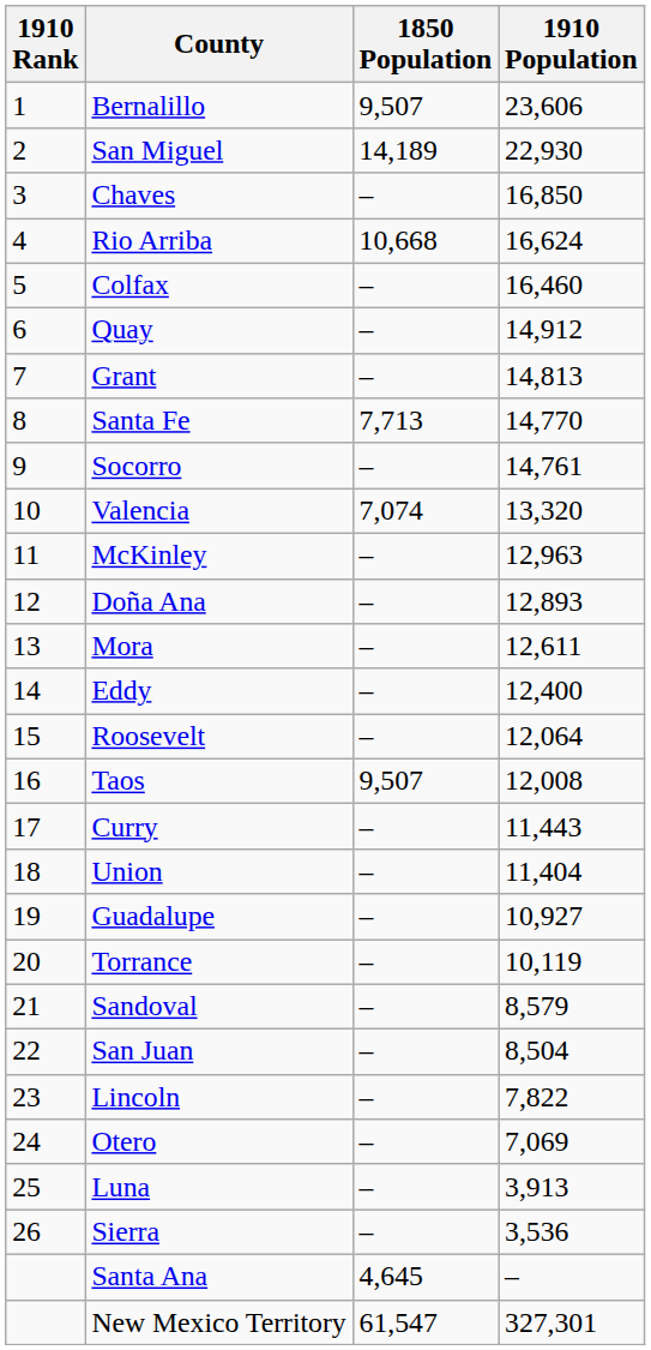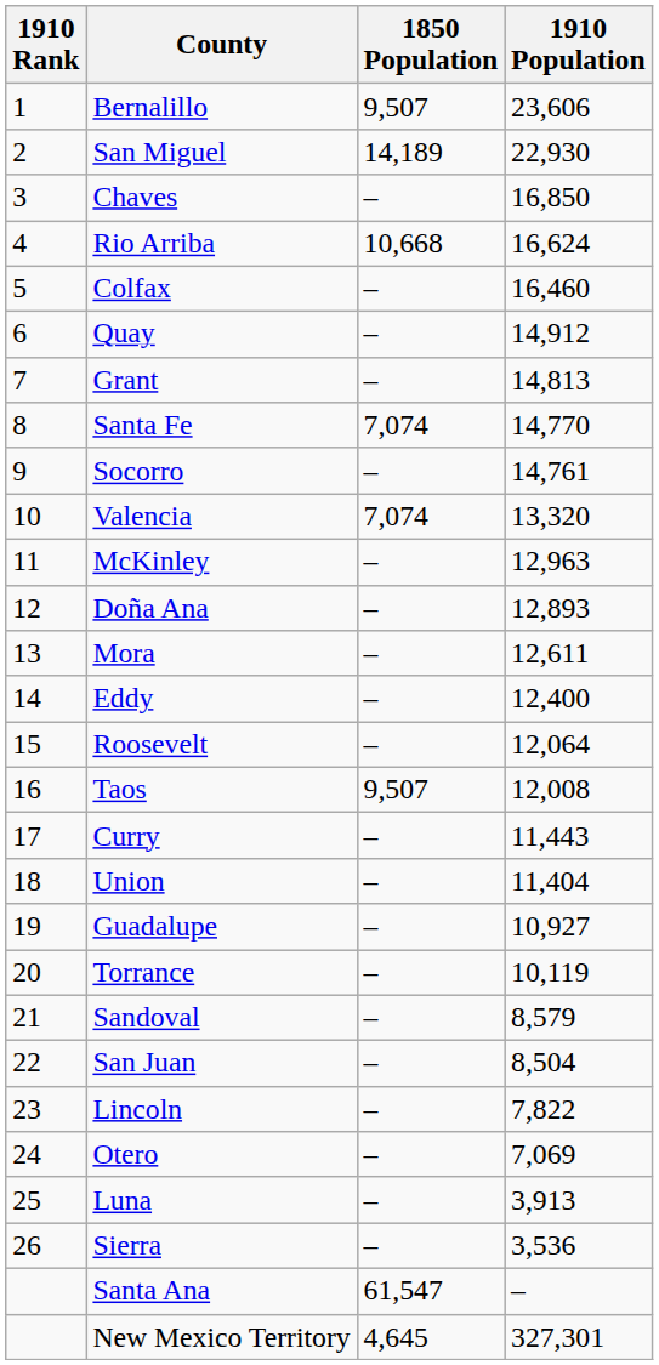Santa Fe | 1850 Population: 7,713 -> 7,074
Santa Ana | 1850 Population: 4,645 -> 61,547
New Mexico Territory | 1850 Population: 61,547 -> 4,645
